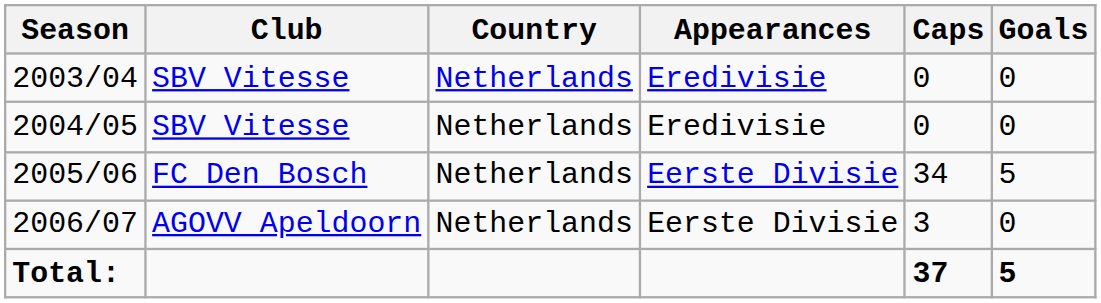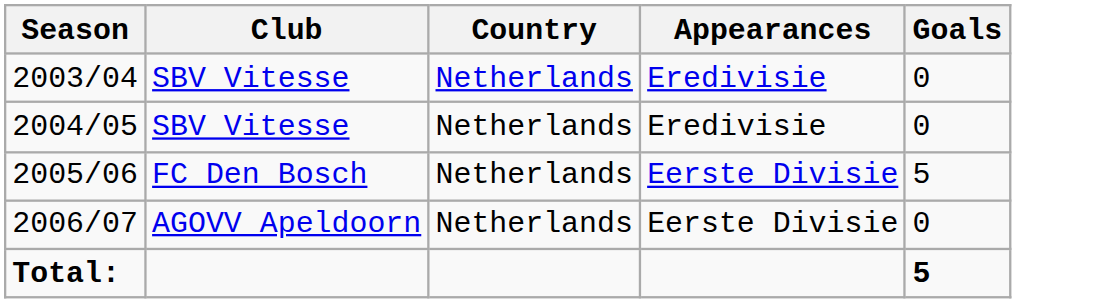- column: Caps | 0 | 0 | 34 | 3 | 37
